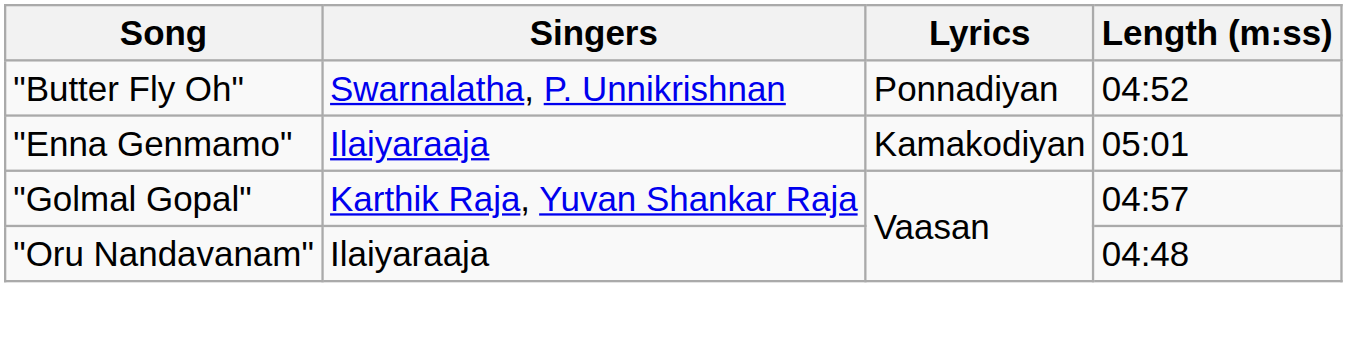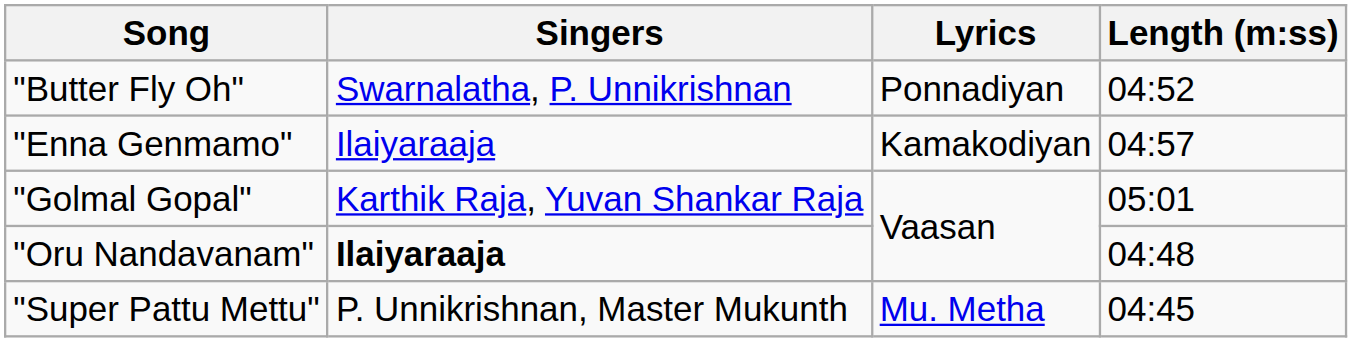"Enna Genmamo" | Length (m:ss): 05:01 -> 04:57
"Golmal Gopal" | Length (m:ss): 04:57 -> 05:01
"Oru Nandavanam" | Singers: normal -> bold
+ row: "Super Pattu Mettu" | P. Unnikrishnan, Master Mukunth | Mu. Metha | 04:45
